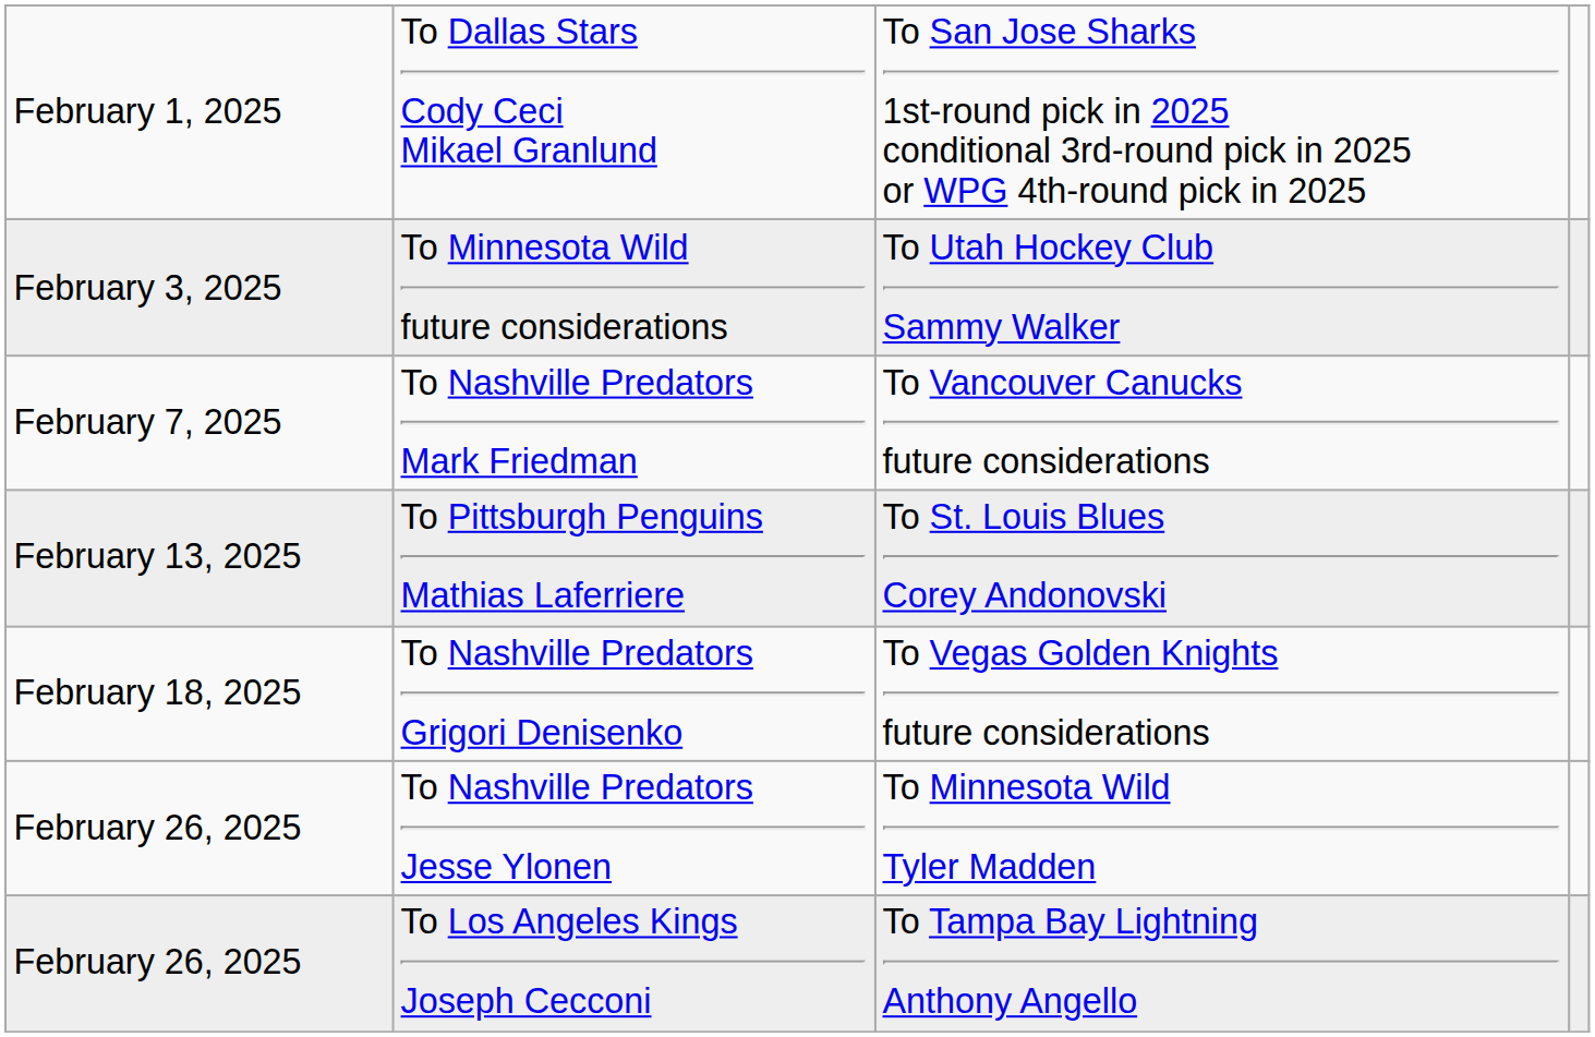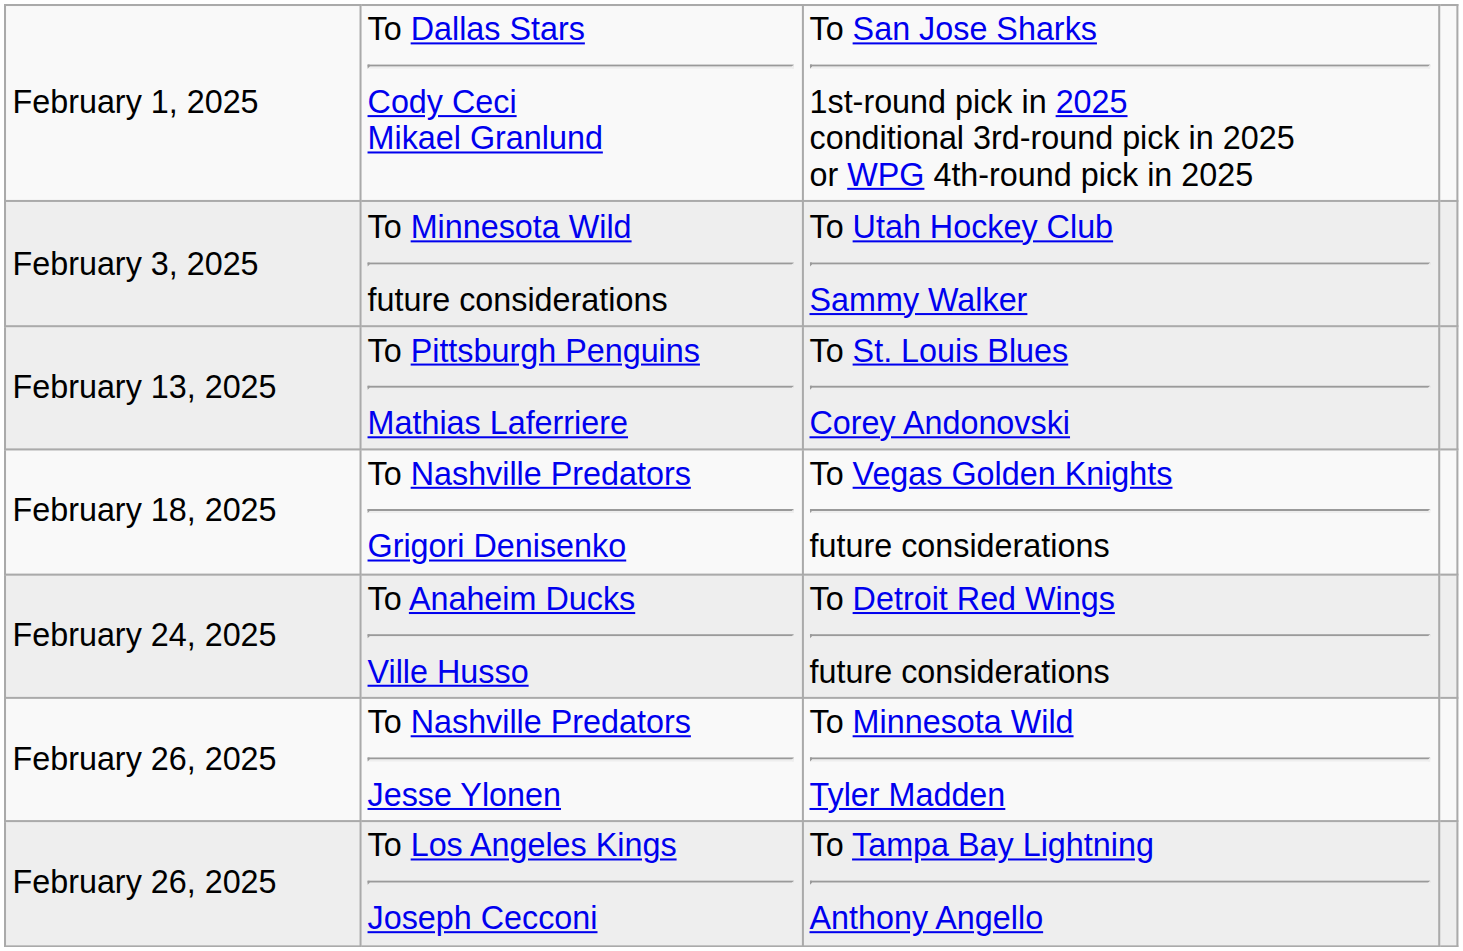- row: February 7, 2025 | To Nashville Predators Mark Friedman | To Vancouver Canucks future considerations
+ row: February 24, 2025 | To Anaheim Ducks Ville Husso | To Detroit Red Wings future considerations
